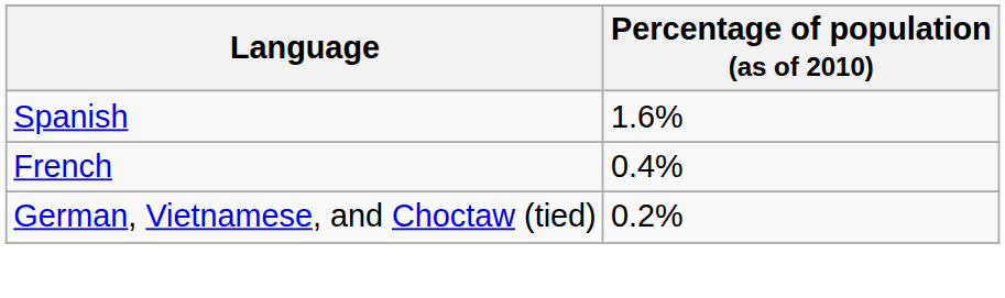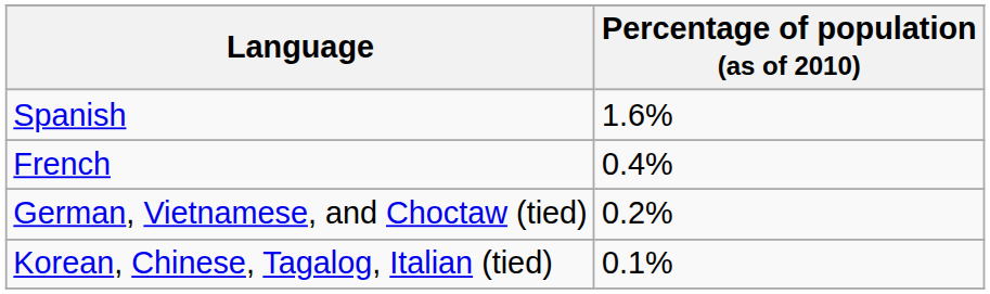+ row: Korean, Chinese, Tagalog, Italian (tied) | 0.1%
